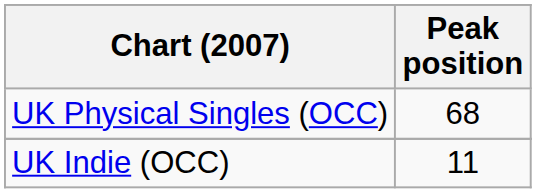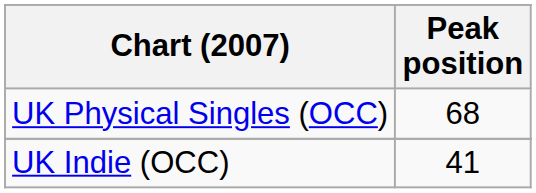UK Indie (OCC) | Peak position: 11 -> 41
